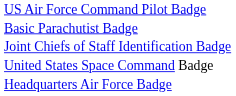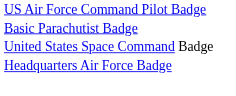- row: Joint Chiefs of Staff Identification Badge
